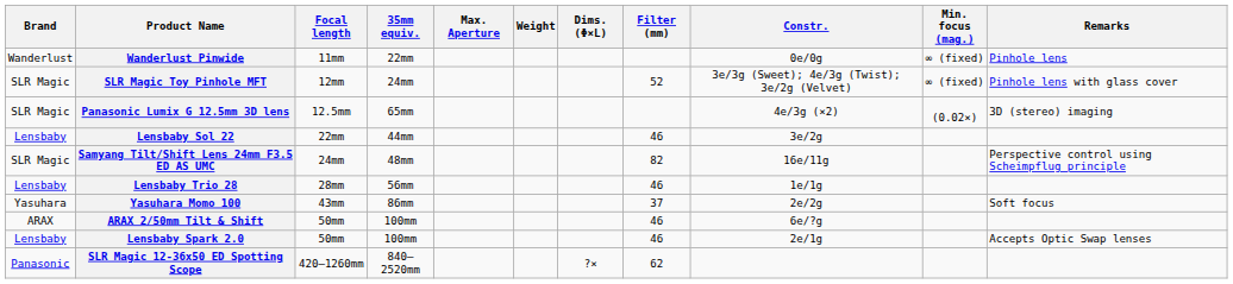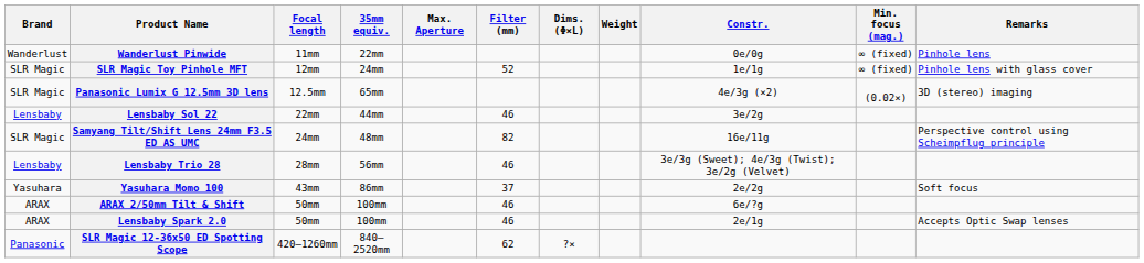columns swapped: Filter (mm) <-> Weight
SLR Magic Toy Pinhole MFT | Constr.: 3e/3g (Sweet); 4e/3g (Twist); 3e/2g (Velvet) -> 1e/1g
Lensbaby Trio 28 | Constr.: 1e/1g -> 3e/3g (Sweet); 4e/3g (Twist); 3e/2g (Velvet)
Lensbaby Spark 2.0 | Brand: Lensbaby -> ARAX
